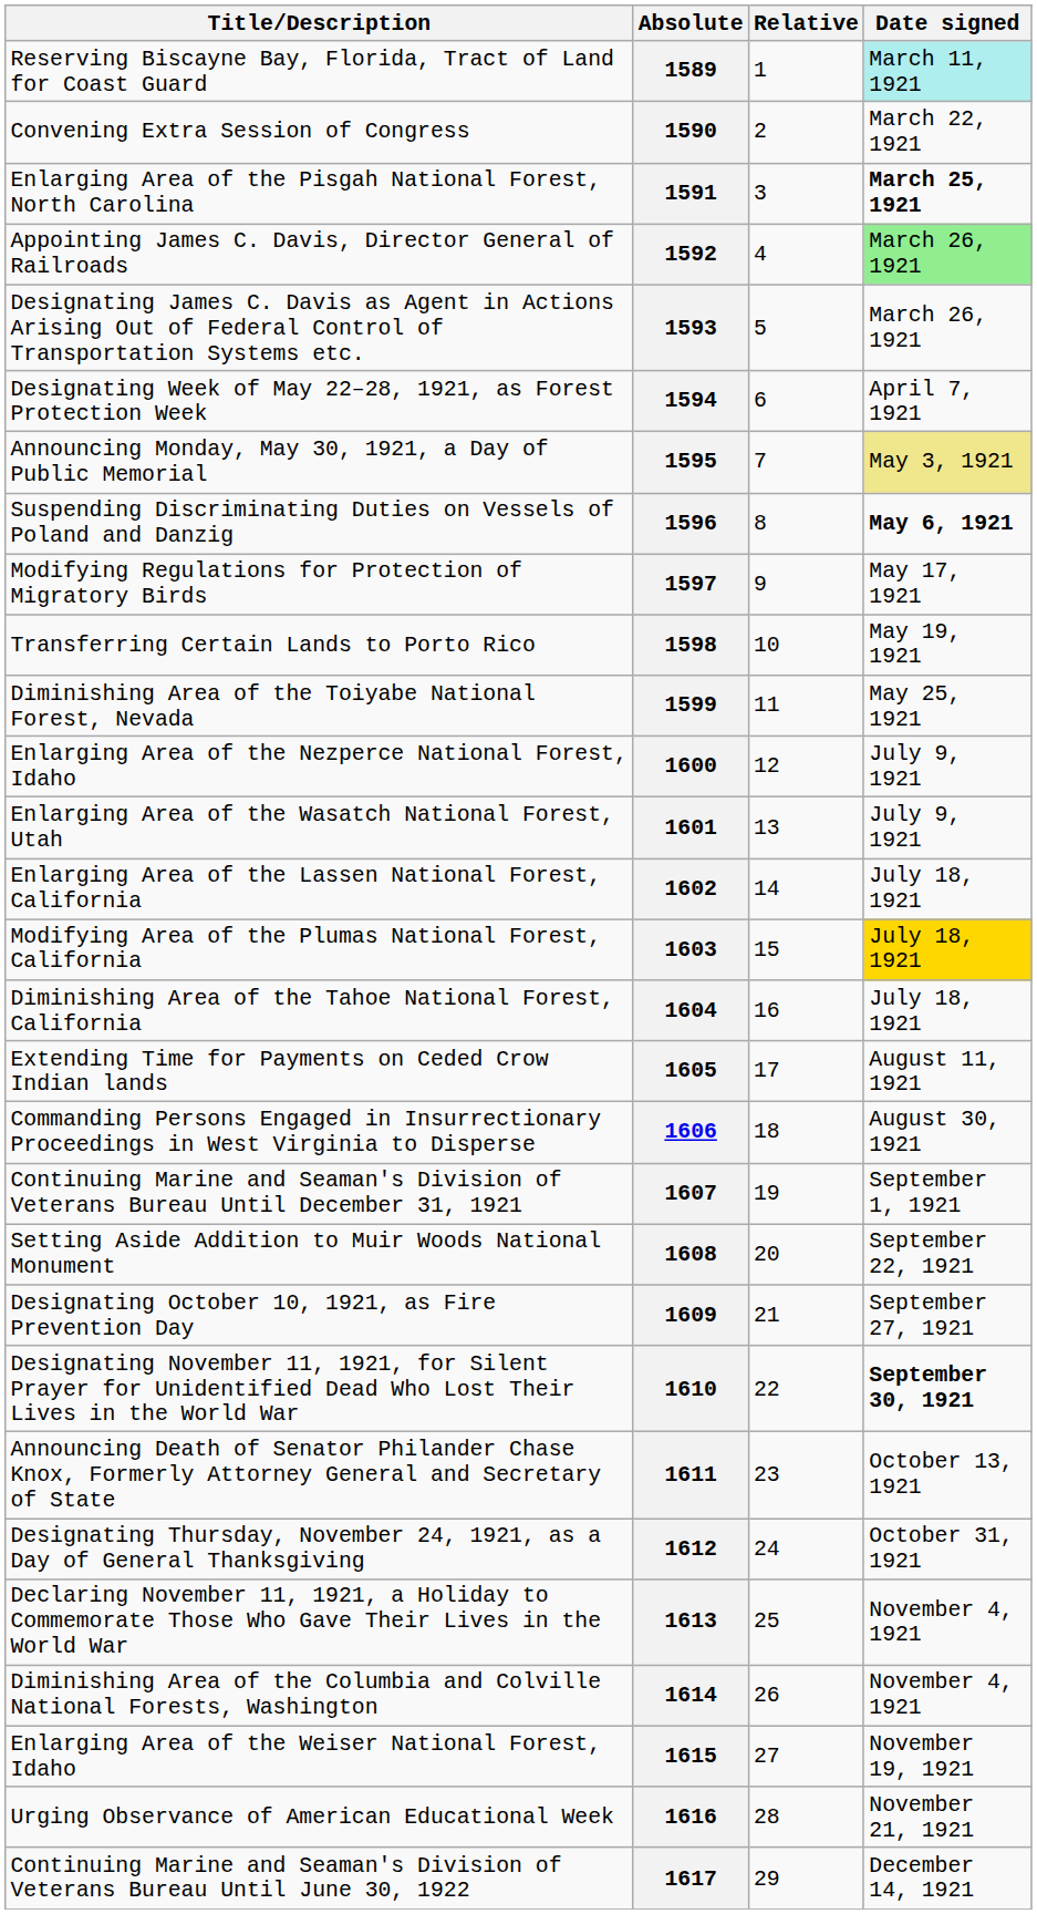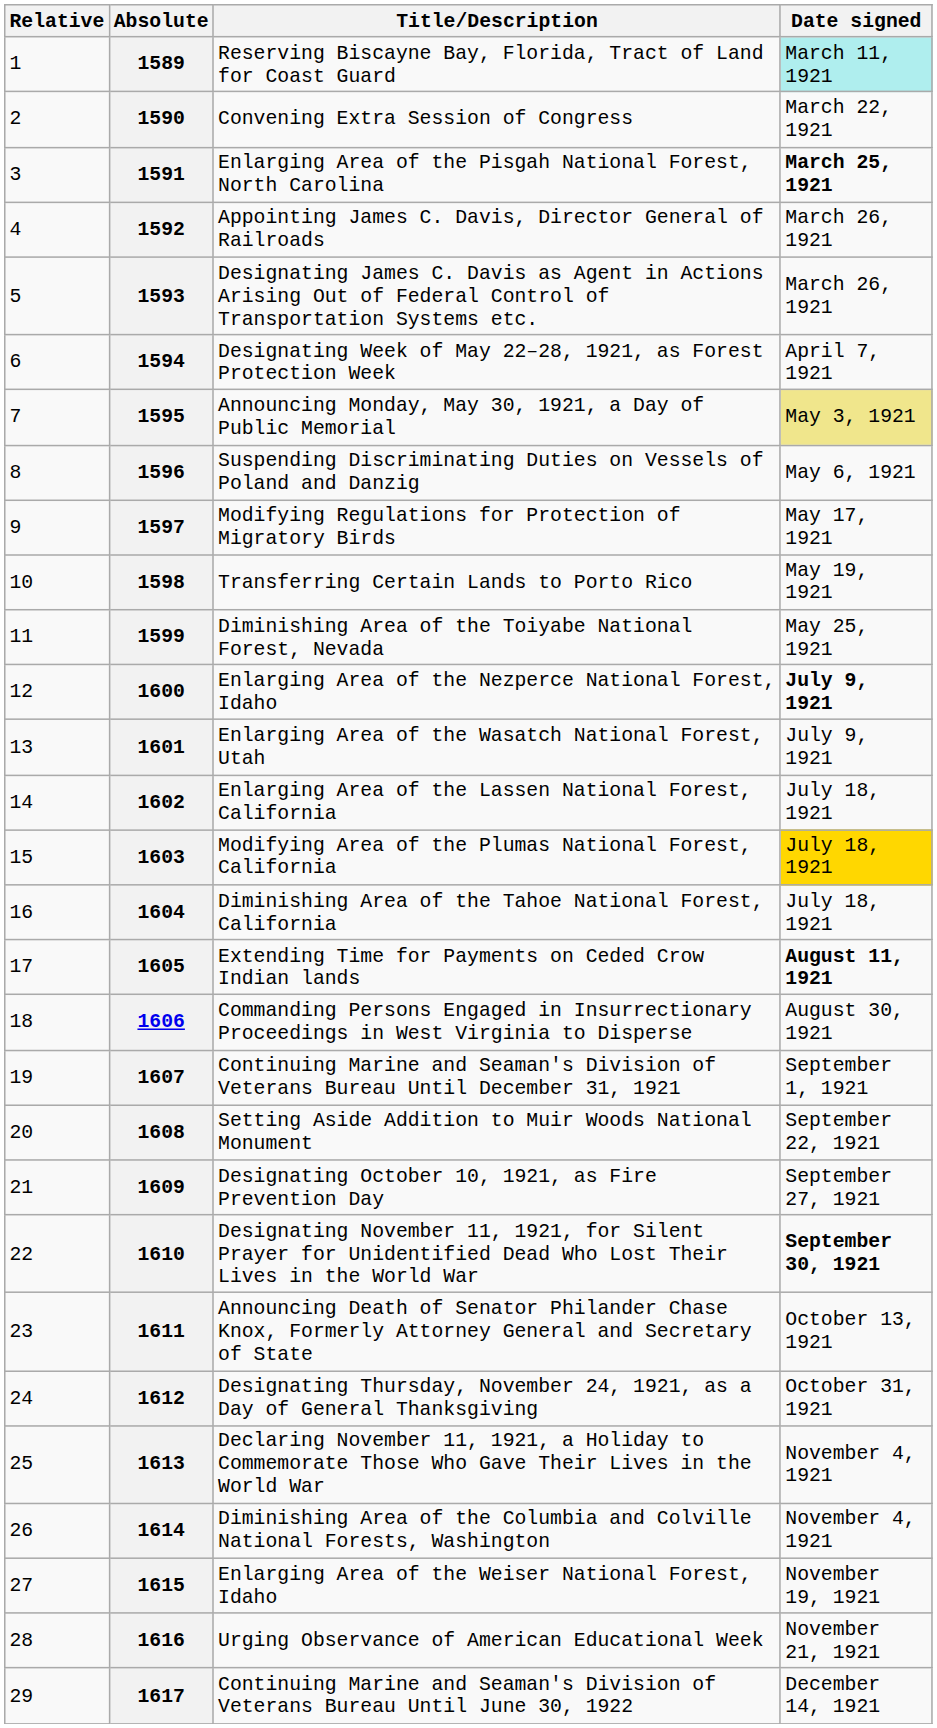columns swapped: Relative <-> Title/Description
1592 | Date signed: lightgreen background -> no background
1596 | Date signed: bold -> normal
1600 | Date signed: normal -> bold
1605 | Date signed: normal -> bold
